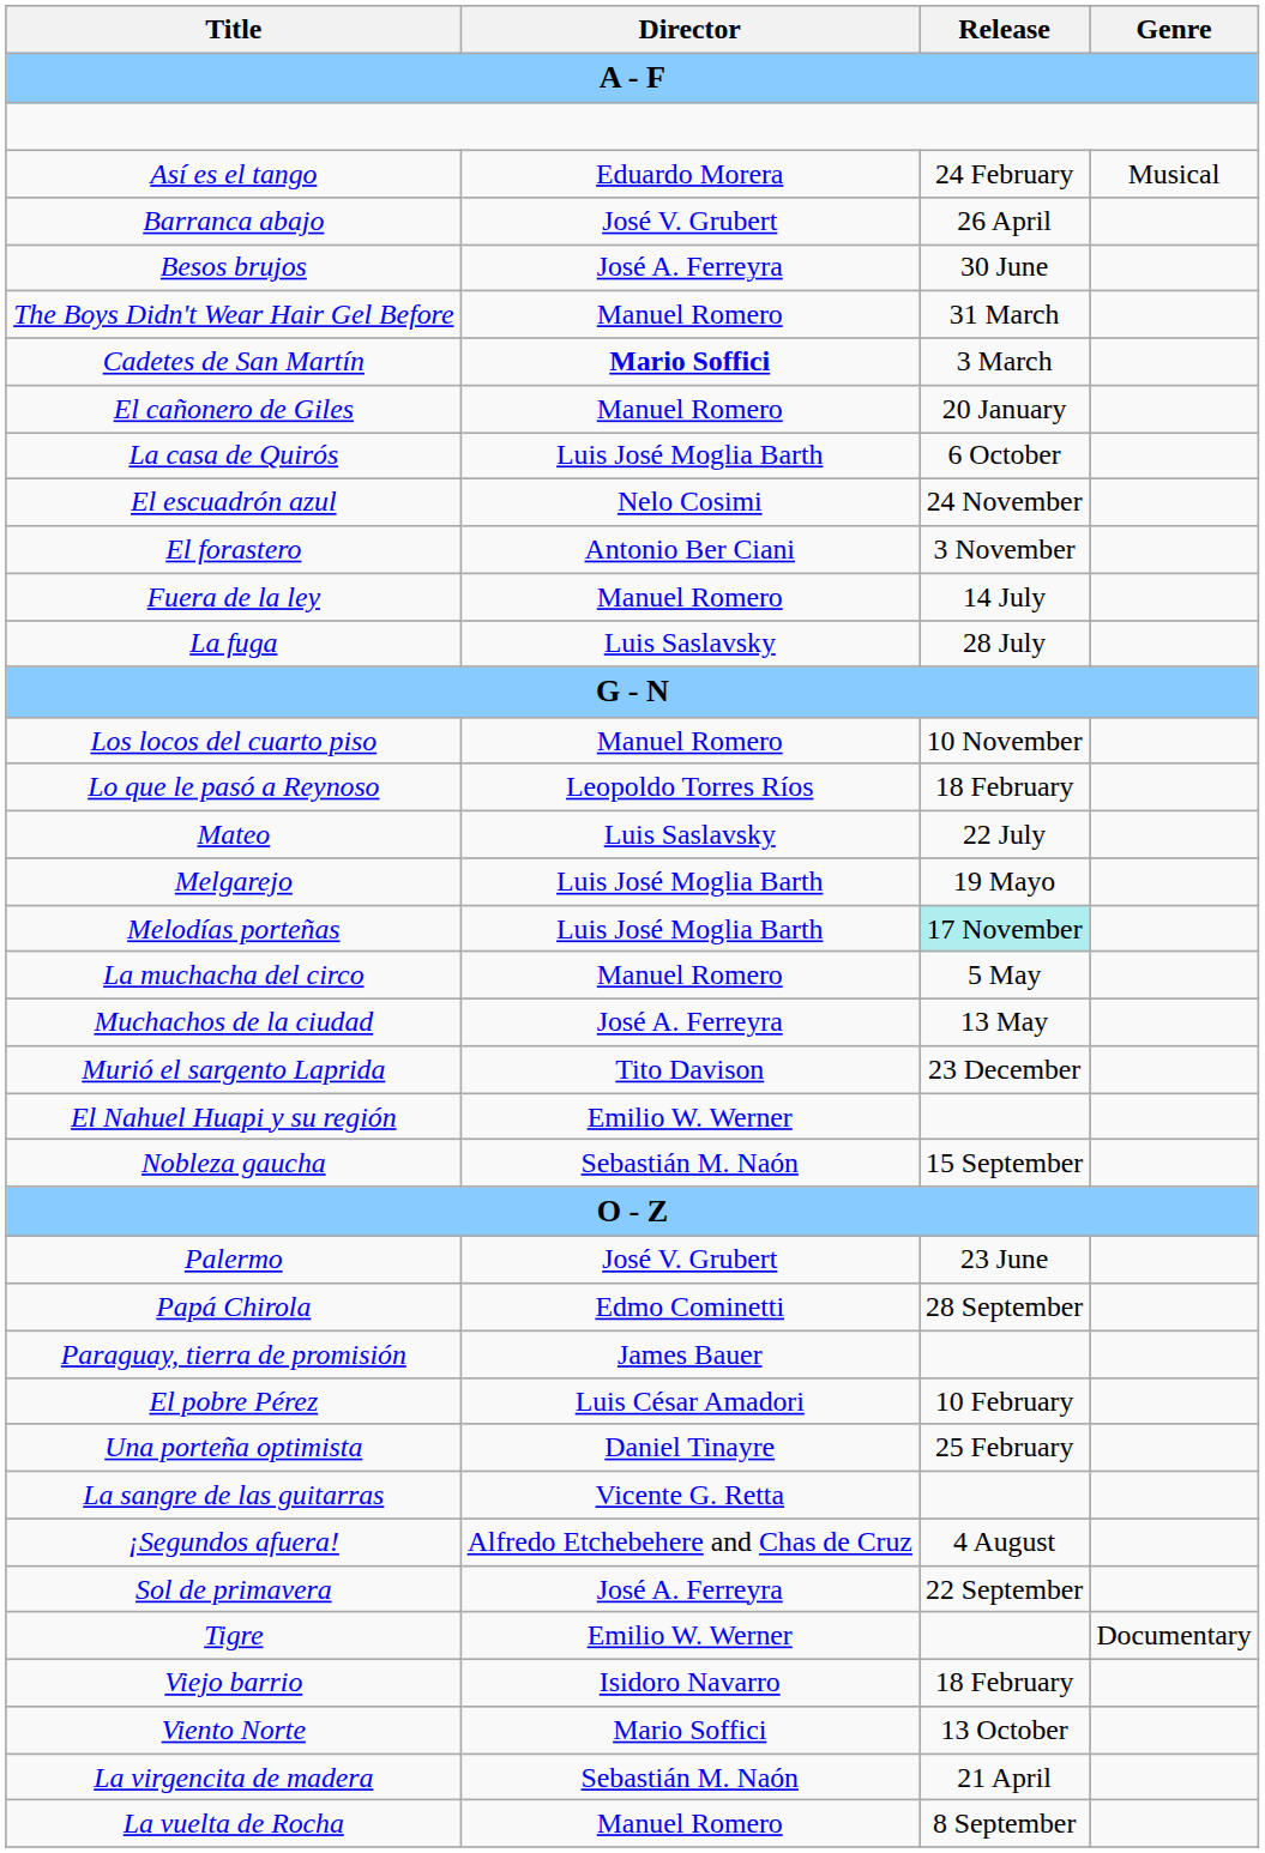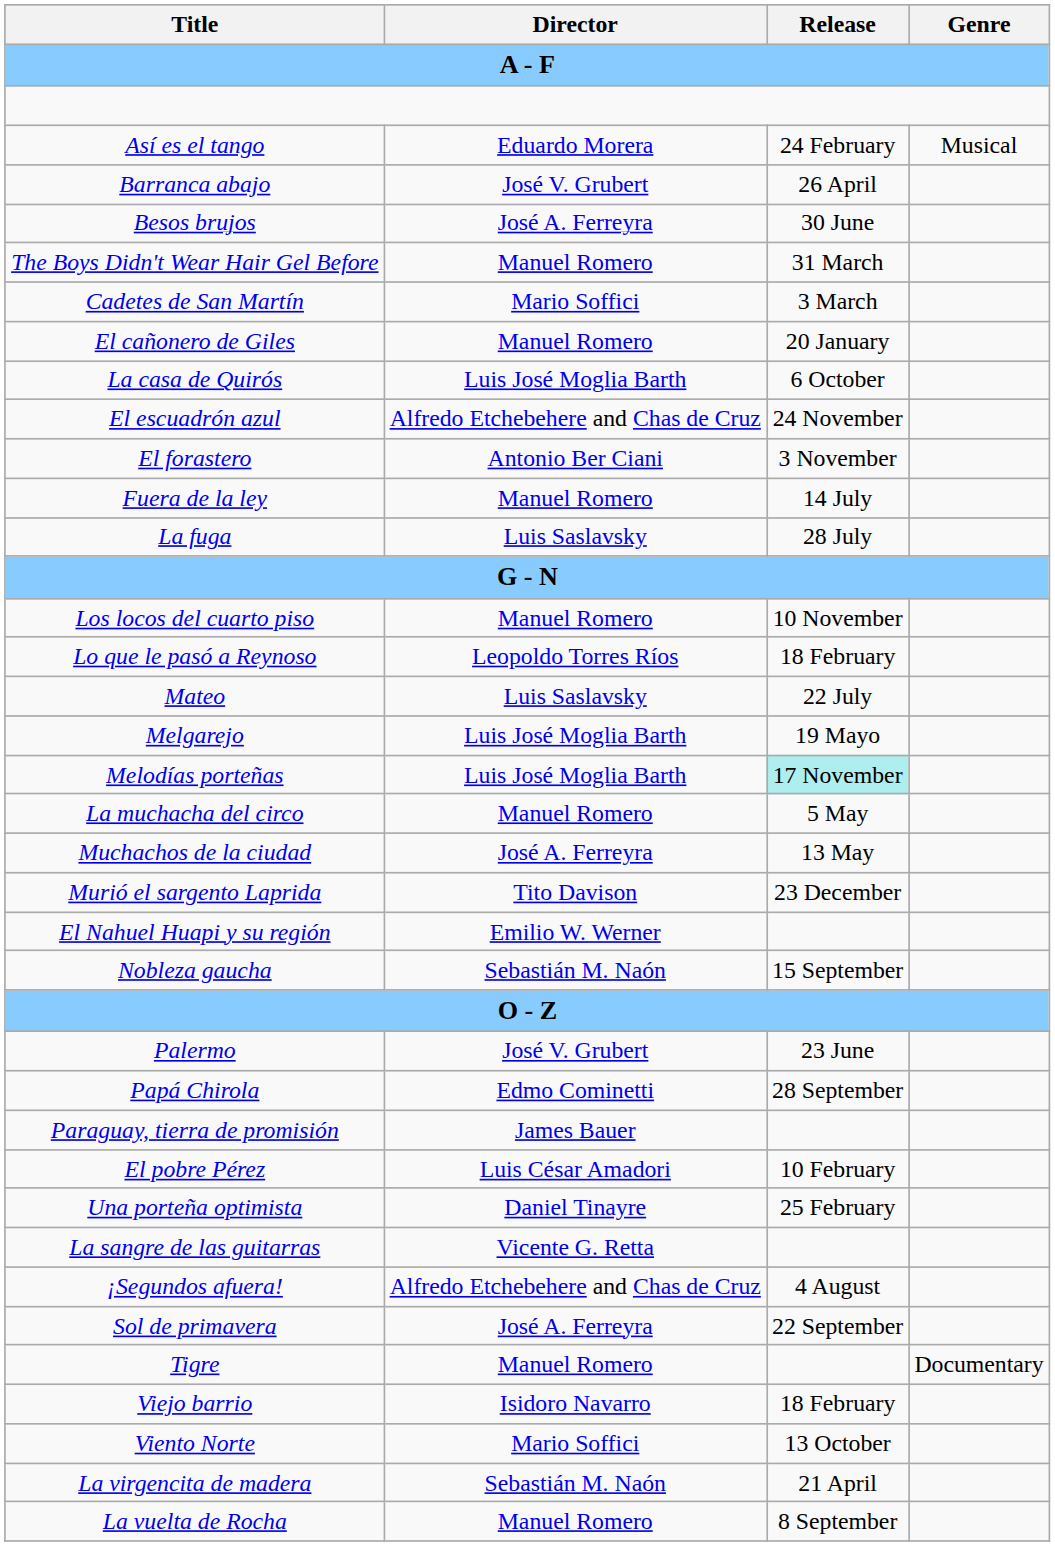Cadetes de San Martín | Director: bold -> normal
El escuadrón azul | Director: Nelo Cosimi -> Alfredo Etchebehere and Chas de Cruz
Tigre | Director: Emilio W. Werner -> Manuel Romero
